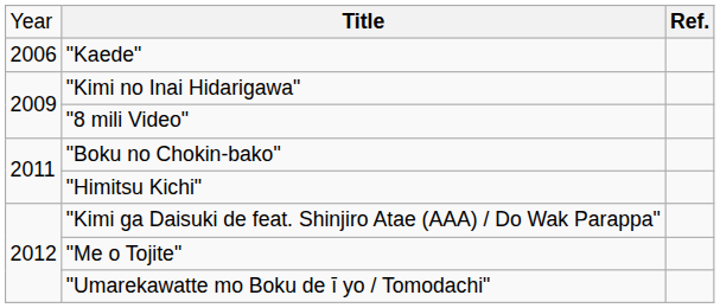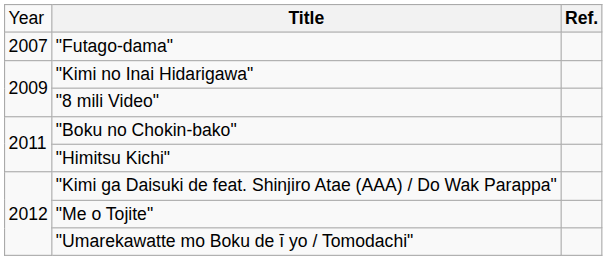- row: 2006 | "Kaede"
+ row: 2007 | "Futago-dama"
